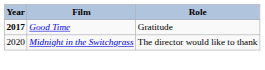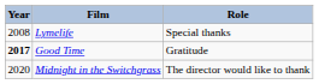+ row: 2008 | Lymelife | Special thanks
